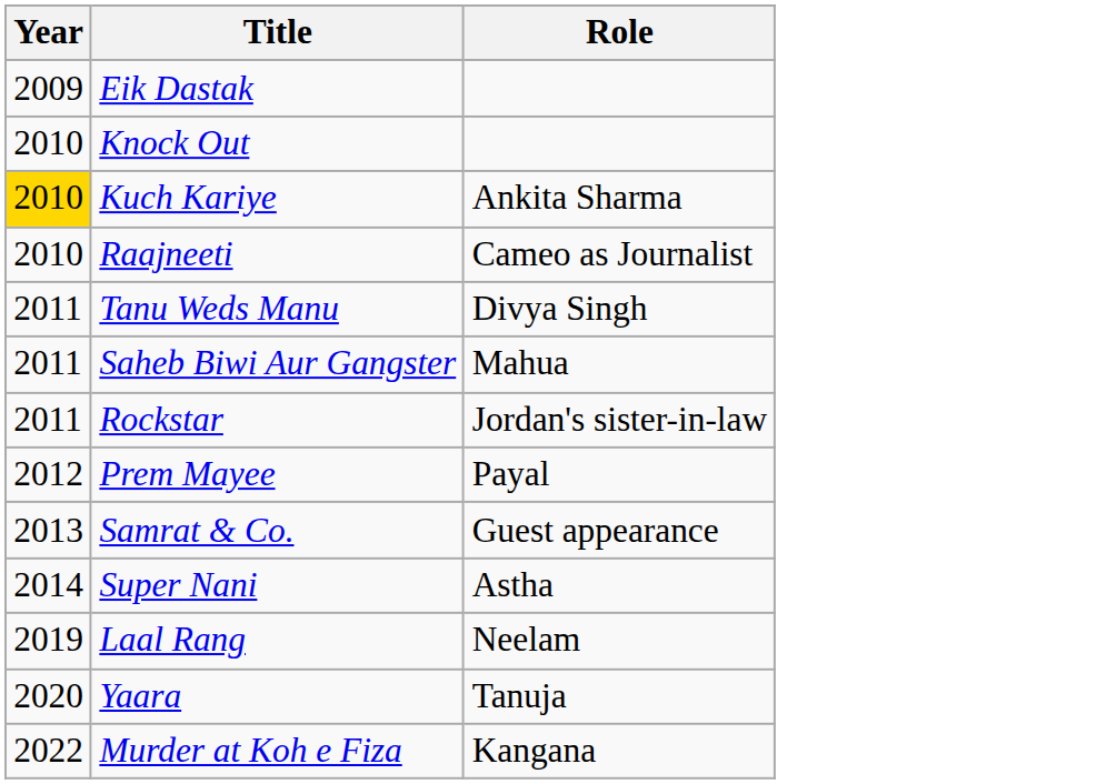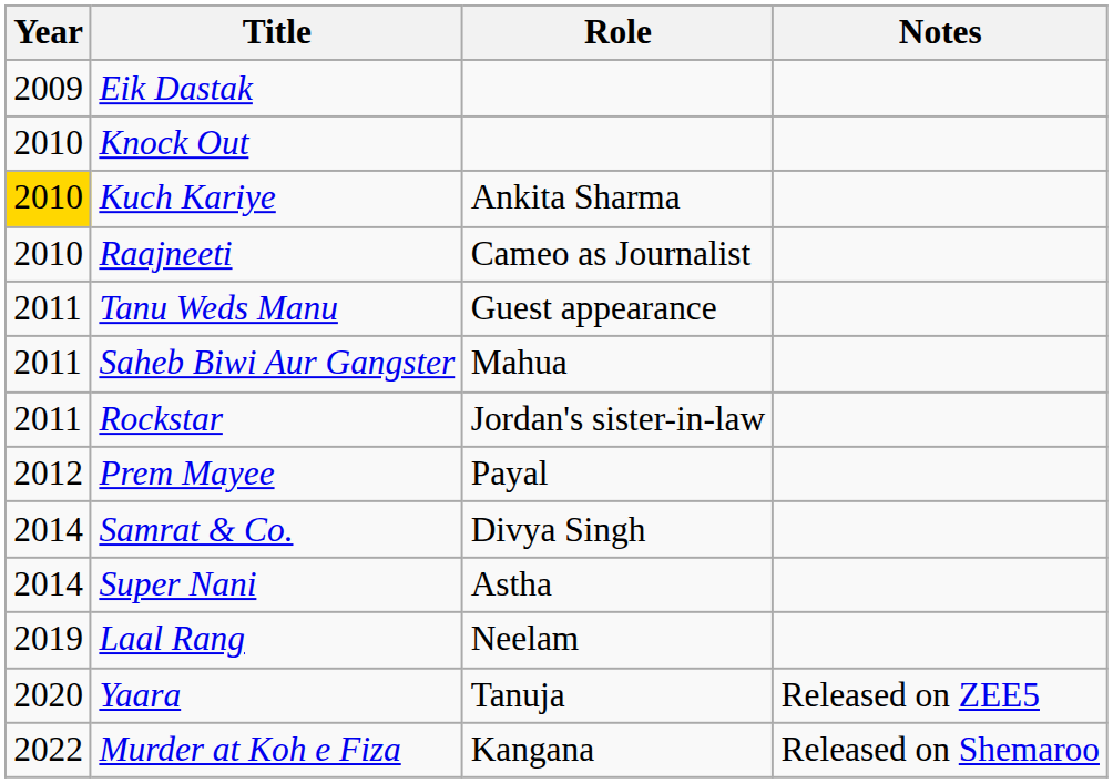+ column: Notes | Released on ZEE5 | Released on Shemaroo
Tanu Weds Manu | Role: Divya Singh -> Guest appearance
Samrat & Co. | Year: 2013 -> 2014
Samrat & Co. | Role: Guest appearance -> Divya Singh
